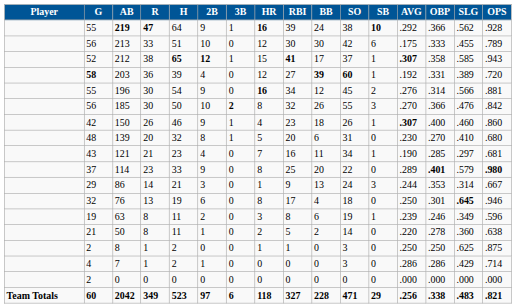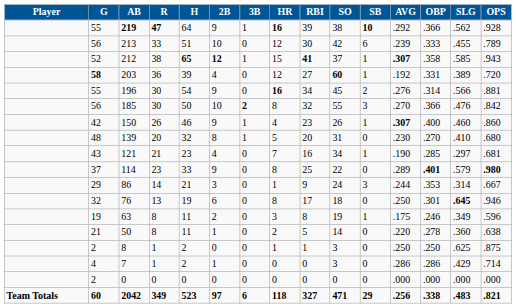- column: BB | 24 | 30 | 17 | 39 | 12 | 26 | 18 | 6 | 11 | 20 | 13 | 4 | 6 | 2 | 0 | 0 | 0 | 228
213 | AVG: .175 -> .239
63 | AVG: .239 -> .175
